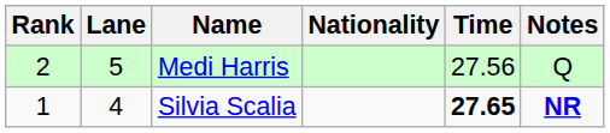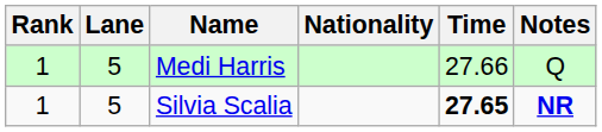Medi Harris | Rank: 2 -> 1
Medi Harris | Time: 27.56 -> 27.66
Silvia Scalia | Lane: 4 -> 5
